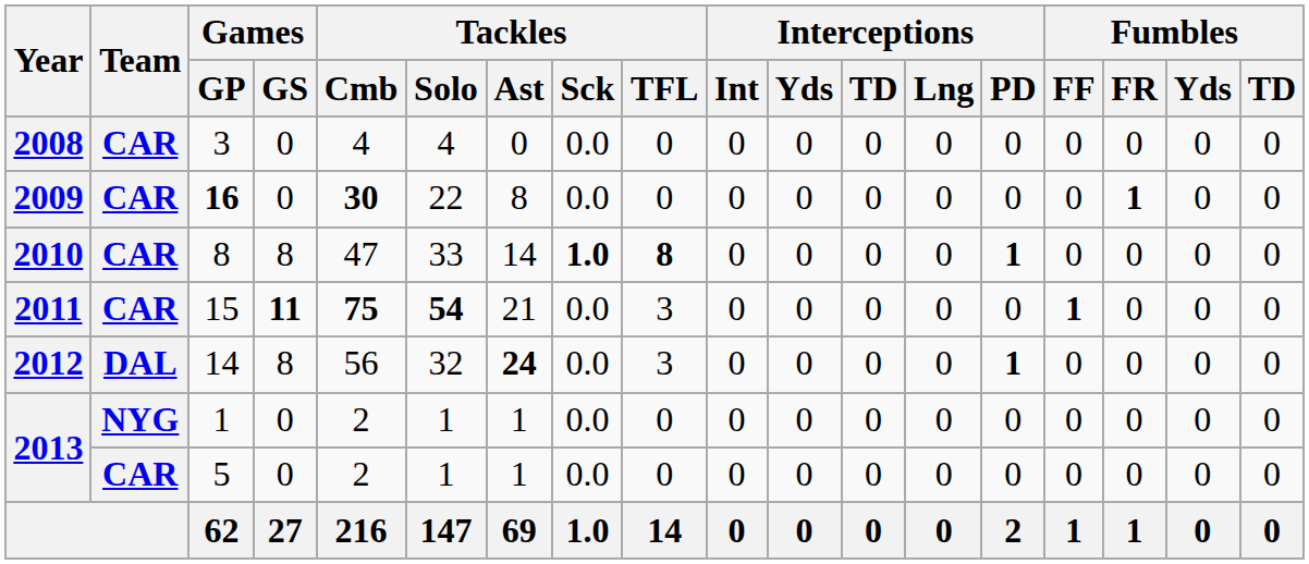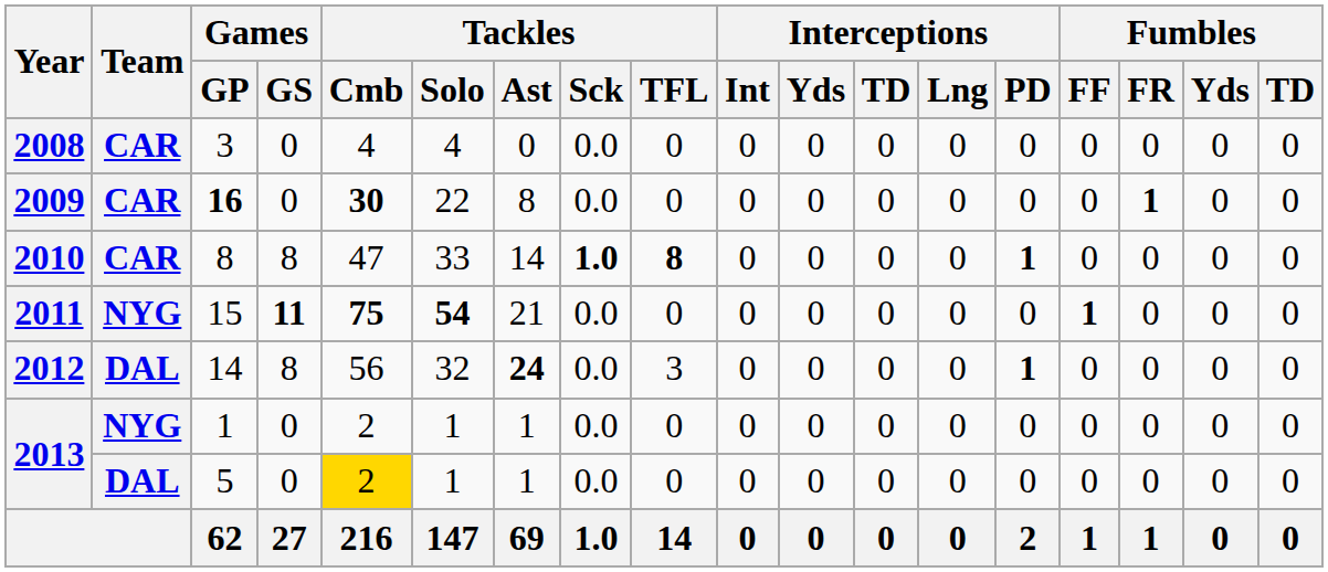15 | Team: CAR -> NYG
15 | Tackles / TFL: 3 -> 0
5 | Team: CAR -> DAL
5 | Tackles / Cmb: no background -> gold background
